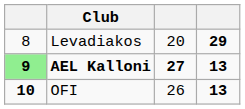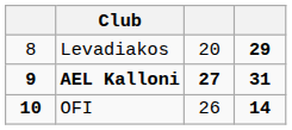AEL Kalloni | column 1: lightgreen background -> no background
AEL Kalloni | column 4: 13 -> 31
OFI | column 4: 13 -> 14
